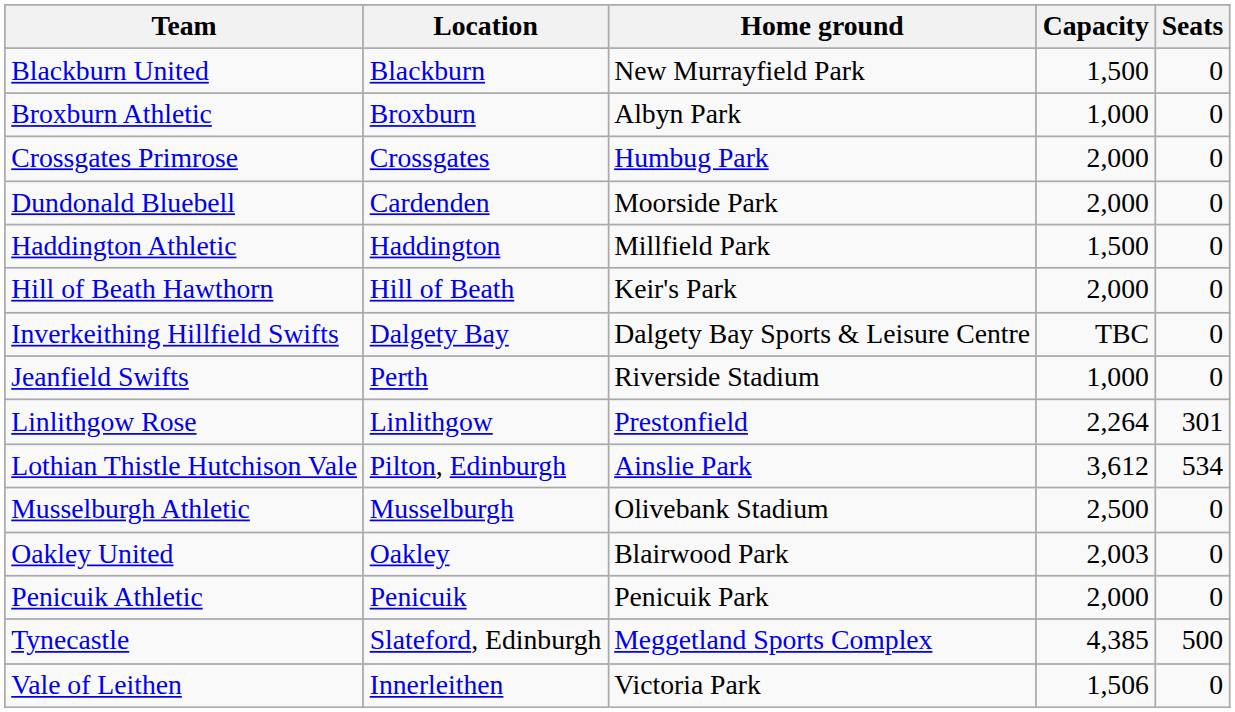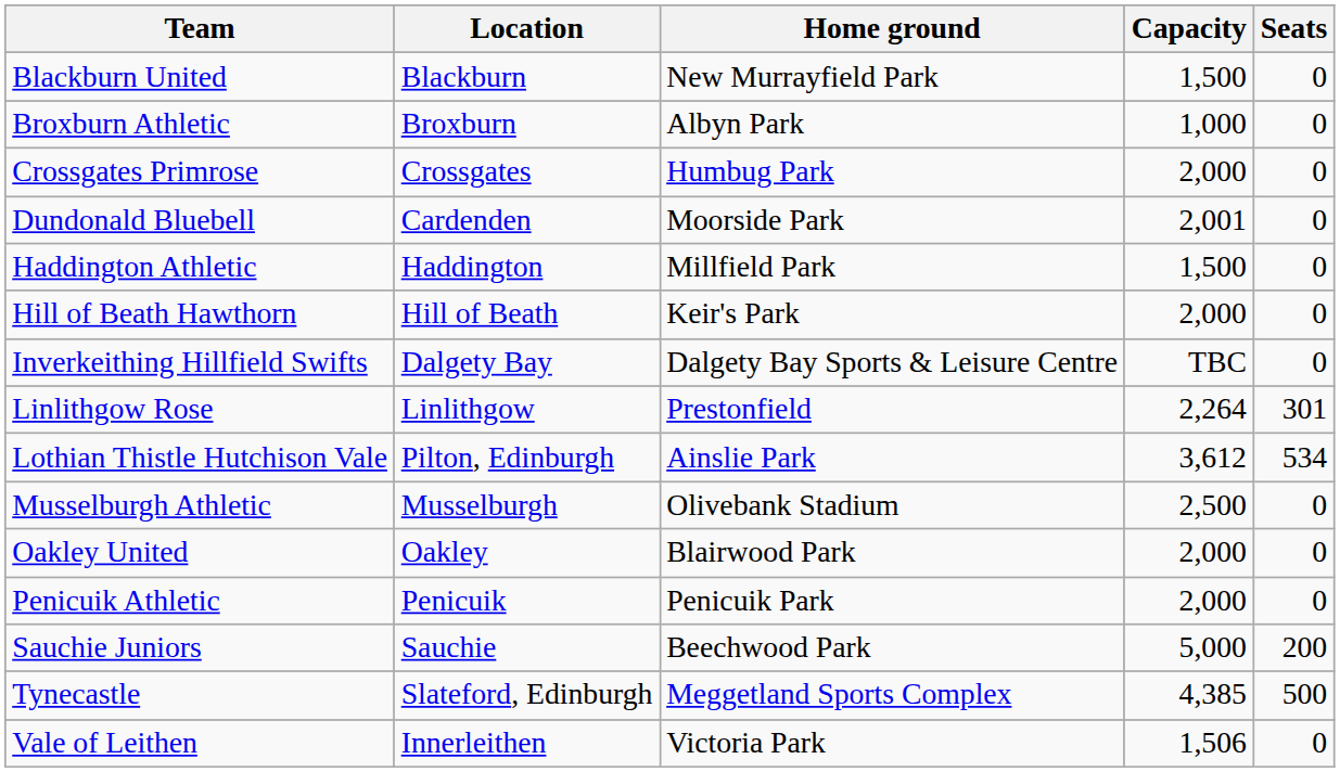Dundonald Bluebell | Capacity: 2,000 -> 2,001
- row: Jeanfield Swifts | Perth | Riverside Stadium | 1,000 | 0
Oakley United | Capacity: 2,003 -> 2,000
+ row: Sauchie Juniors | Sauchie | Beechwood Park | 5,000 | 200
